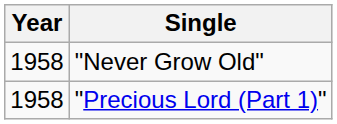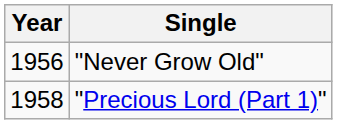"Never Grow Old" | Year: 1958 -> 1956
